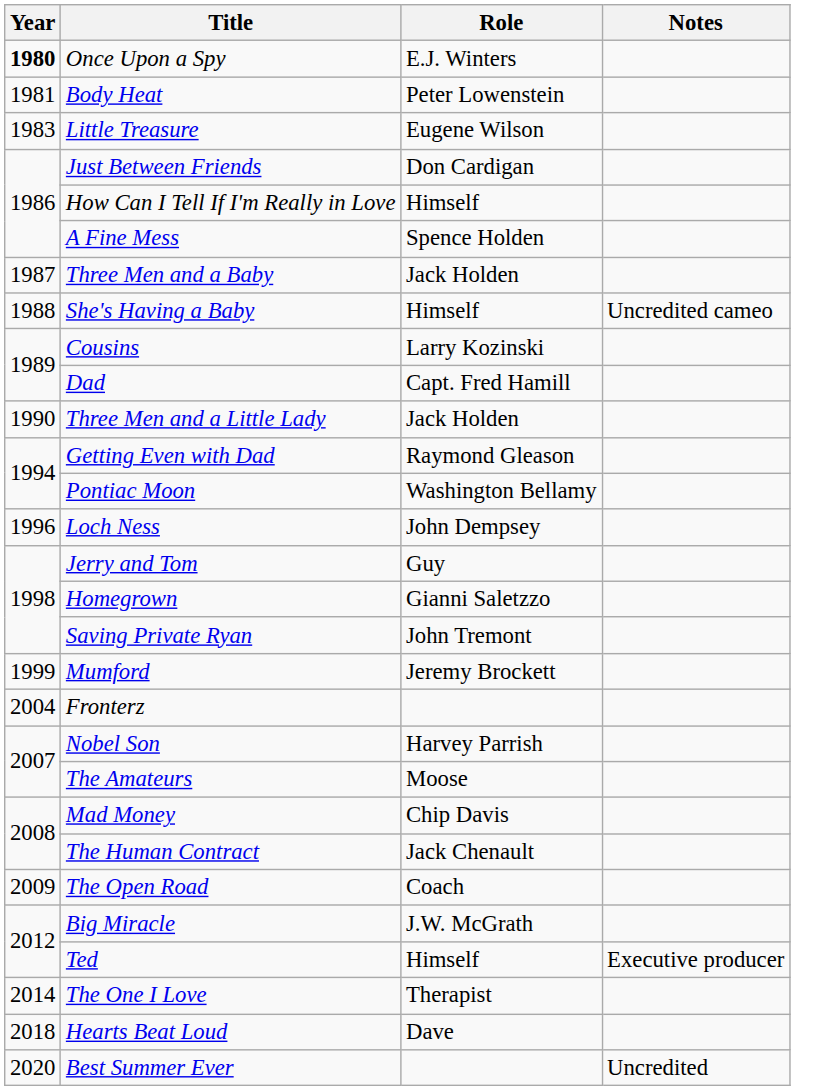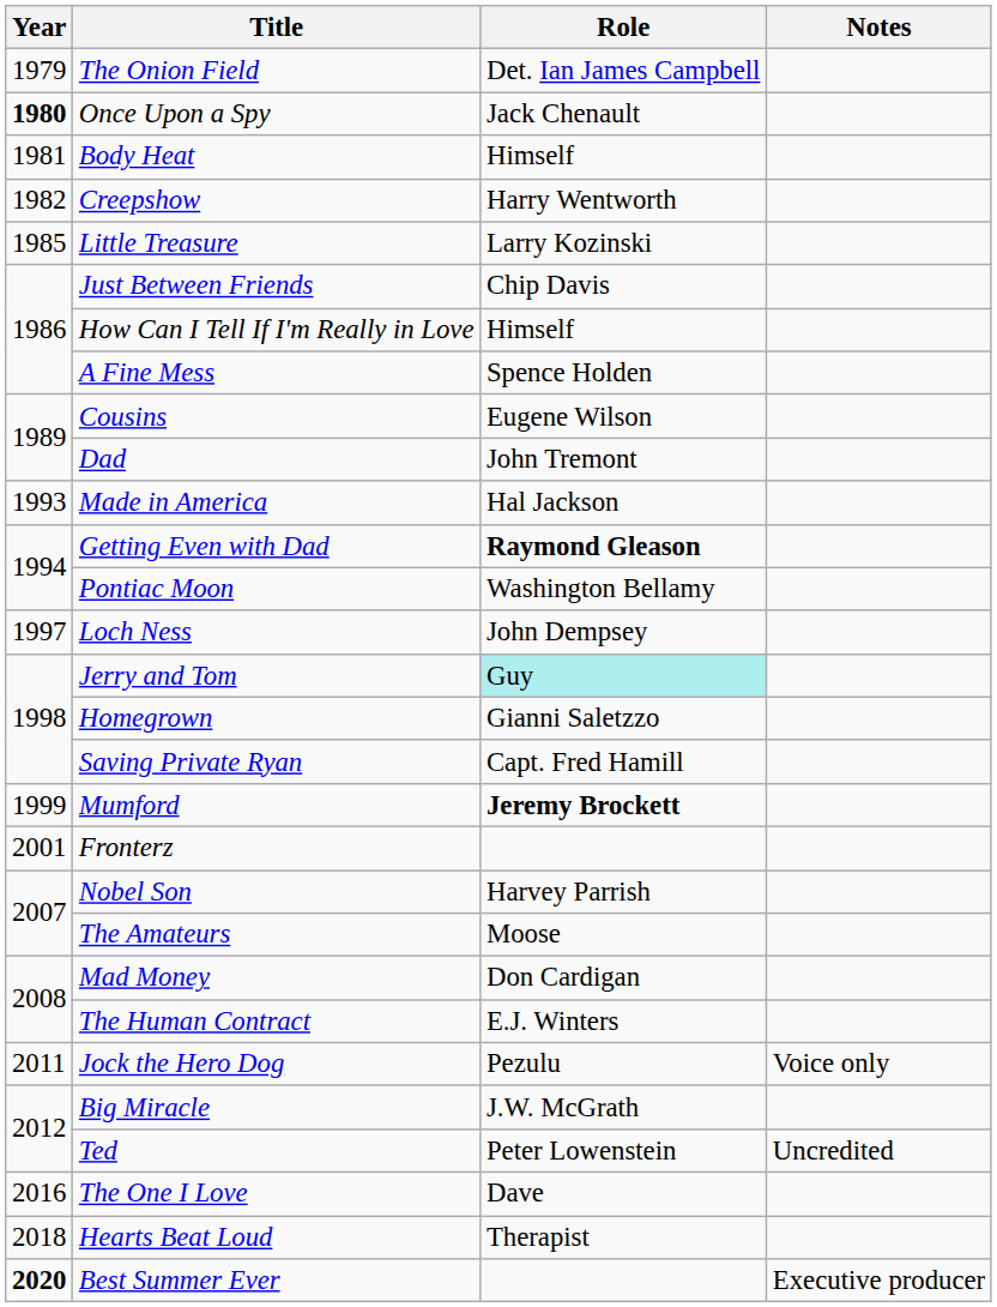+ row: 1979 | The Onion Field | Det. Ian James Campbell
Once Upon a Spy | Role: E.J. Winters -> Jack Chenault
Body Heat | Role: Peter Lowenstein -> Himself
+ row: 1982 | Creepshow | Harry Wentworth
Little Treasure | Year: 1983 -> 1985
Little Treasure | Role: Eugene Wilson -> Larry Kozinski
Just Between Friends | Role: Don Cardigan -> Chip Davis
- row: 1987 | Three Men and a Baby | Jack Holden
- row: 1988 | She's Having a Baby | Himself | Uncredited cameo
Cousins | Role: Larry Kozinski -> Eugene Wilson
Dad | Role: Capt. Fred Hamill -> John Tremont
- row: 1990 | Three Men and a Little Lady | Jack Holden
+ row: 1993 | Made in America | Hal Jackson
Getting Even with Dad | Role: normal -> bold
Loch Ness | Year: 1996 -> 1997
Jerry and Tom | Role: no background -> paleturquoise background
Saving Private Ryan | Role: John Tremont -> Capt. Fred Hamill
Mumford | Role: normal -> bold
Fronterz | Year: 2004 -> 2001
Mad Money | Role: Chip Davis -> Don Cardigan
The Human Contract | Role: Jack Chenault -> E.J. Winters
- row: 2009 | The Open Road | Coach
+ row: 2011 | Jock the Hero Dog | Pezulu | Voice only
Ted | Role: Himself -> Peter Lowenstein
Ted | Notes: Executive producer -> Uncredited
The One I Love | Year: 2014 -> 2016
The One I Love | Role: Therapist -> Dave
Hearts Beat Loud | Role: Dave -> Therapist
Best Summer Ever | Year: normal -> bold
Best Summer Ever | Notes: Uncredited -> Executive producer
